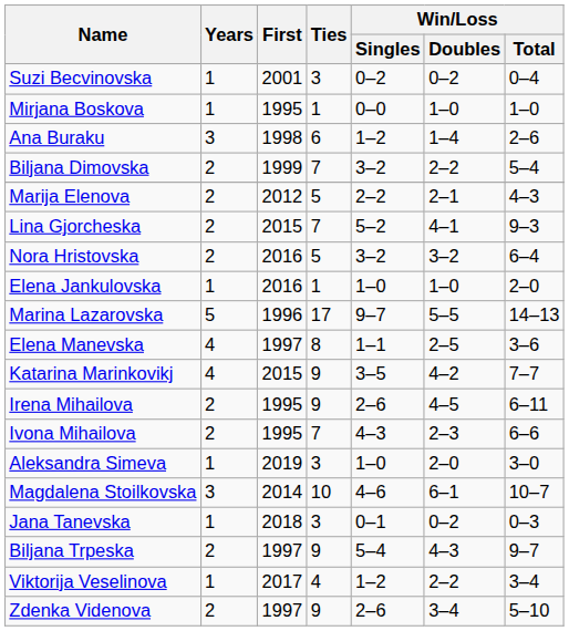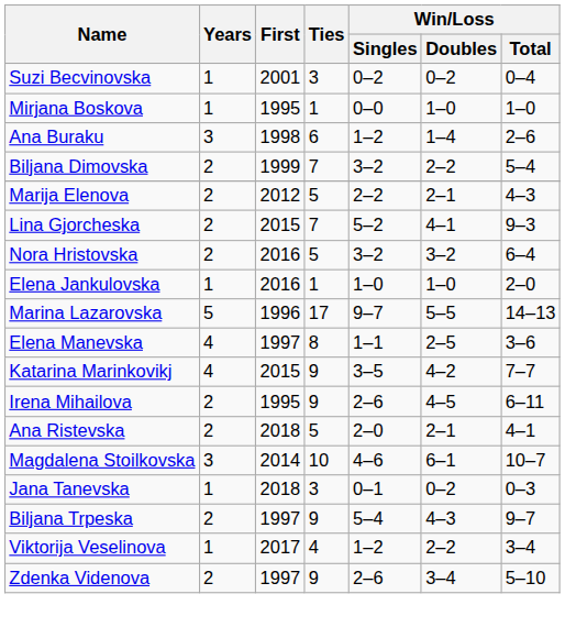- row: Ivona Mihailova | 2 | 1995 | 7 | 4–3 | 2–3 | 6–6
+ row: Ana Ristevska | 2 | 2018 | 5 | 2–0 | 2–1 | 4–1
- row: Aleksandra Simeva | 1 | 2019 | 3 | 1–0 | 2–0 | 3–0
